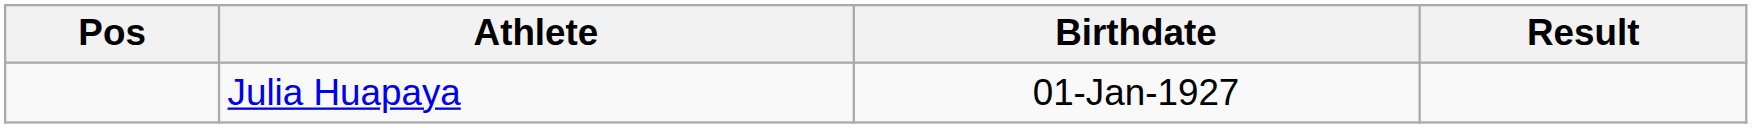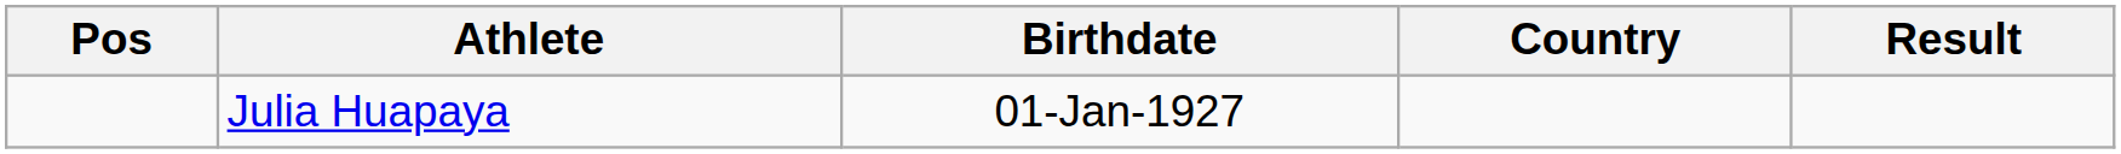+ column: Country
